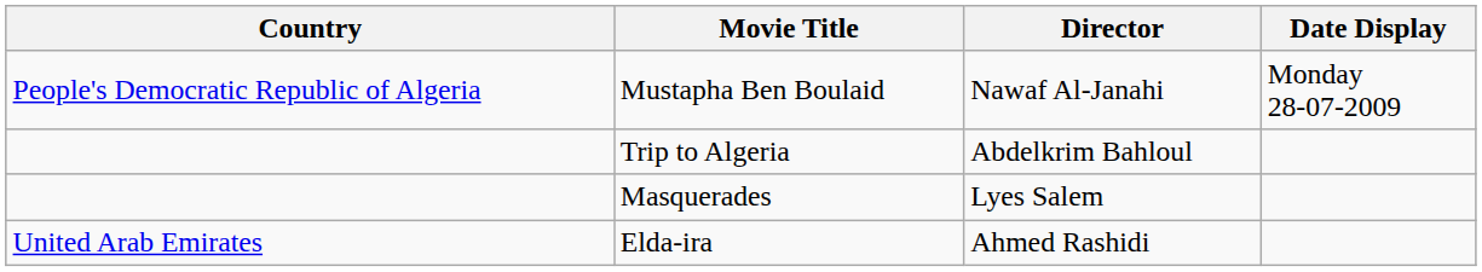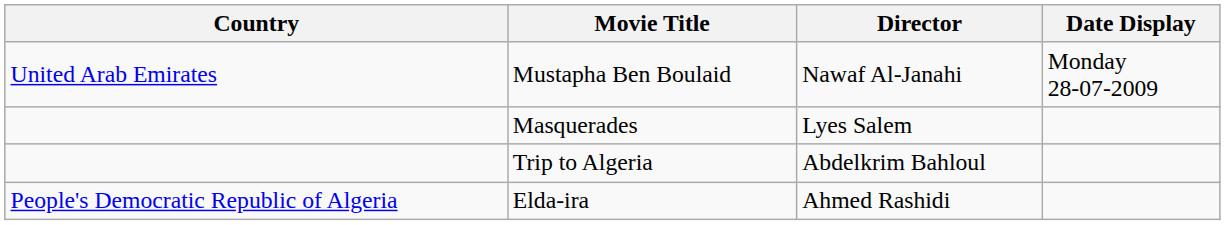Mustapha Ben Boulaid | Country: People's Democratic Republic of Algeria -> United Arab Emirates
rows swapped: Trip to Algeria <-> Masquerades
Elda-ira | Country: United Arab Emirates -> People's Democratic Republic of Algeria
